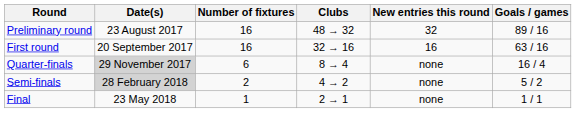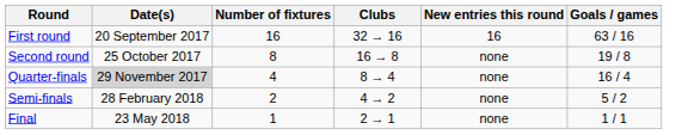- row: Preliminary round | 23 August 2017 | 16 | 48 → 32 | 32 | 89 / 16
+ row: Second round | 25 October 2017 | 8 | 16 → 8 | none | 19 / 8
Quarter-finals | Number of fixtures: 6 -> 4
Semi-finals | Date(s): lightgrey background -> no background
